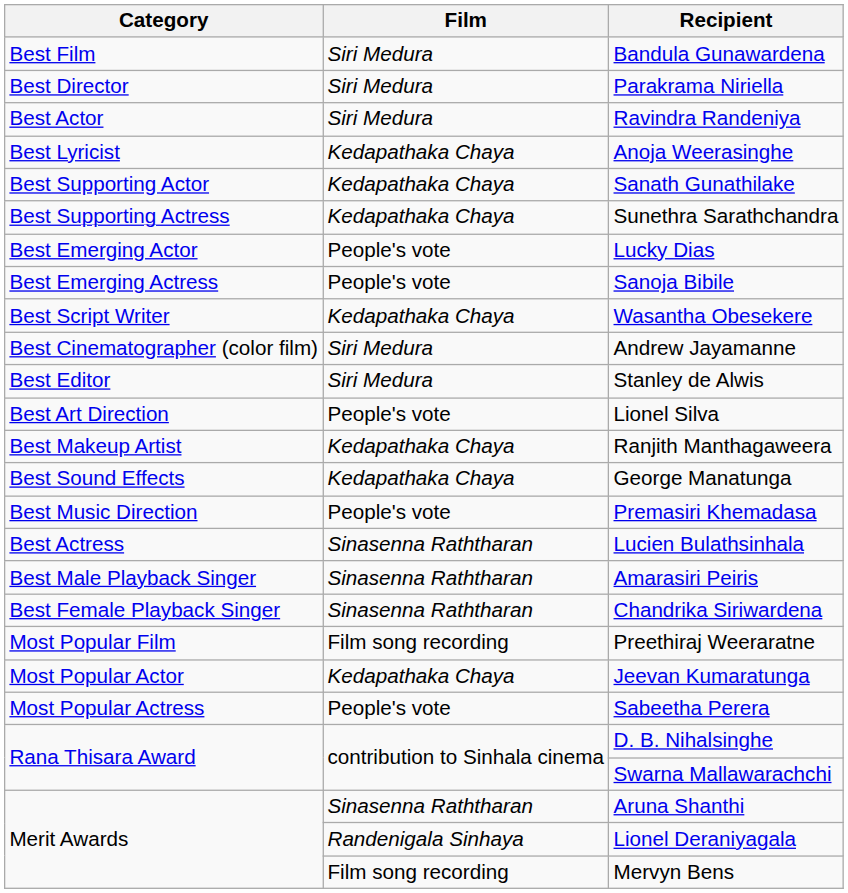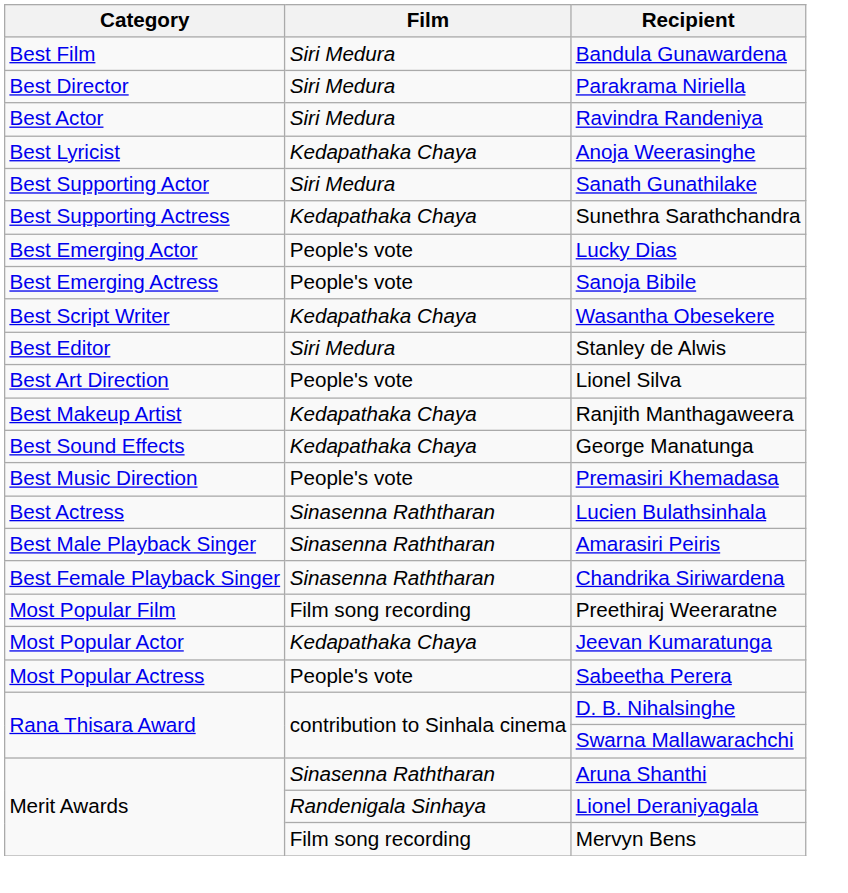Sanath Gunathilake | Film: Kedapathaka Chaya -> Siri Medura
- row: Best Cinematographer (color film) | Siri Medura | Andrew Jayamanne
